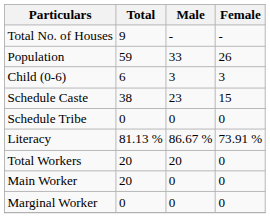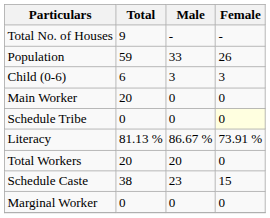rows swapped: Schedule Caste <-> Main Worker
Schedule Tribe | Female: no background -> lightyellow background
